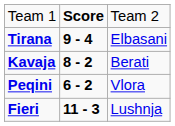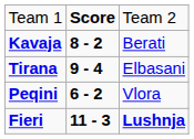rows swapped: Tirana <-> Kavaja
Fieri | column 3: normal -> bold
